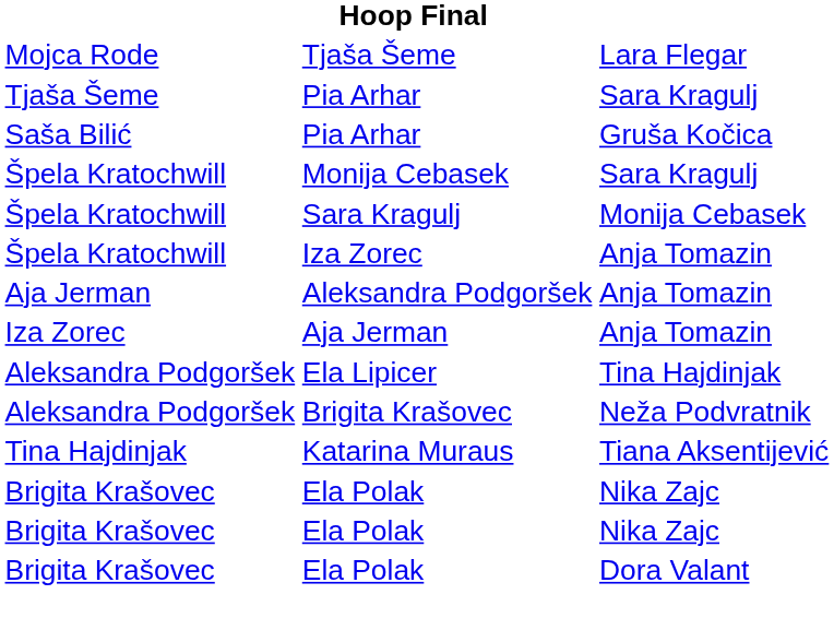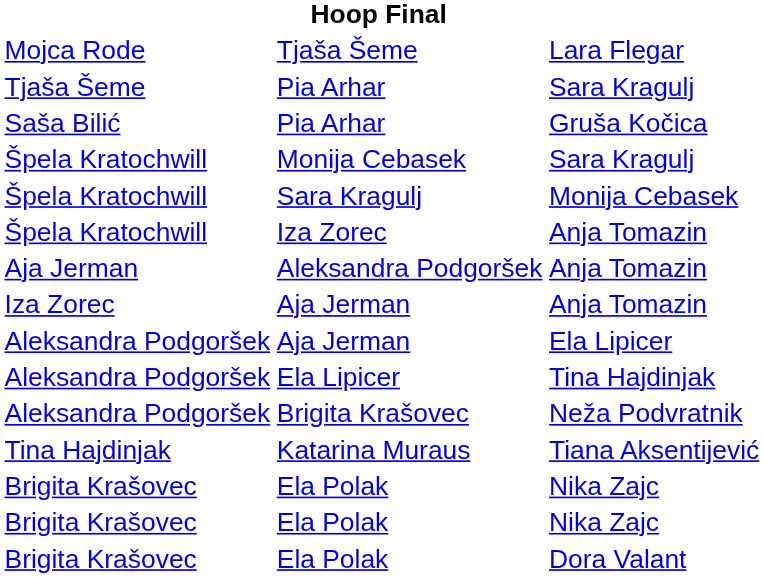+ row: Aleksandra Podgoršek | Aja Jerman | Ela Lipicer
